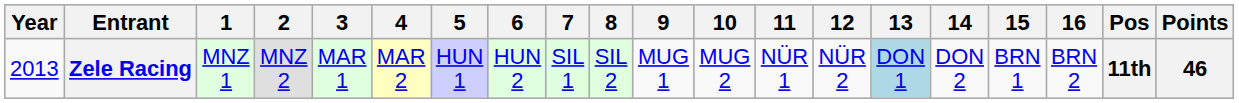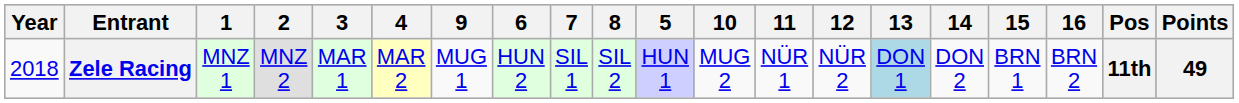columns swapped: 5 <-> 9
Zele Racing | Year: 2013 -> 2018
Zele Racing | Points: 46 -> 49
